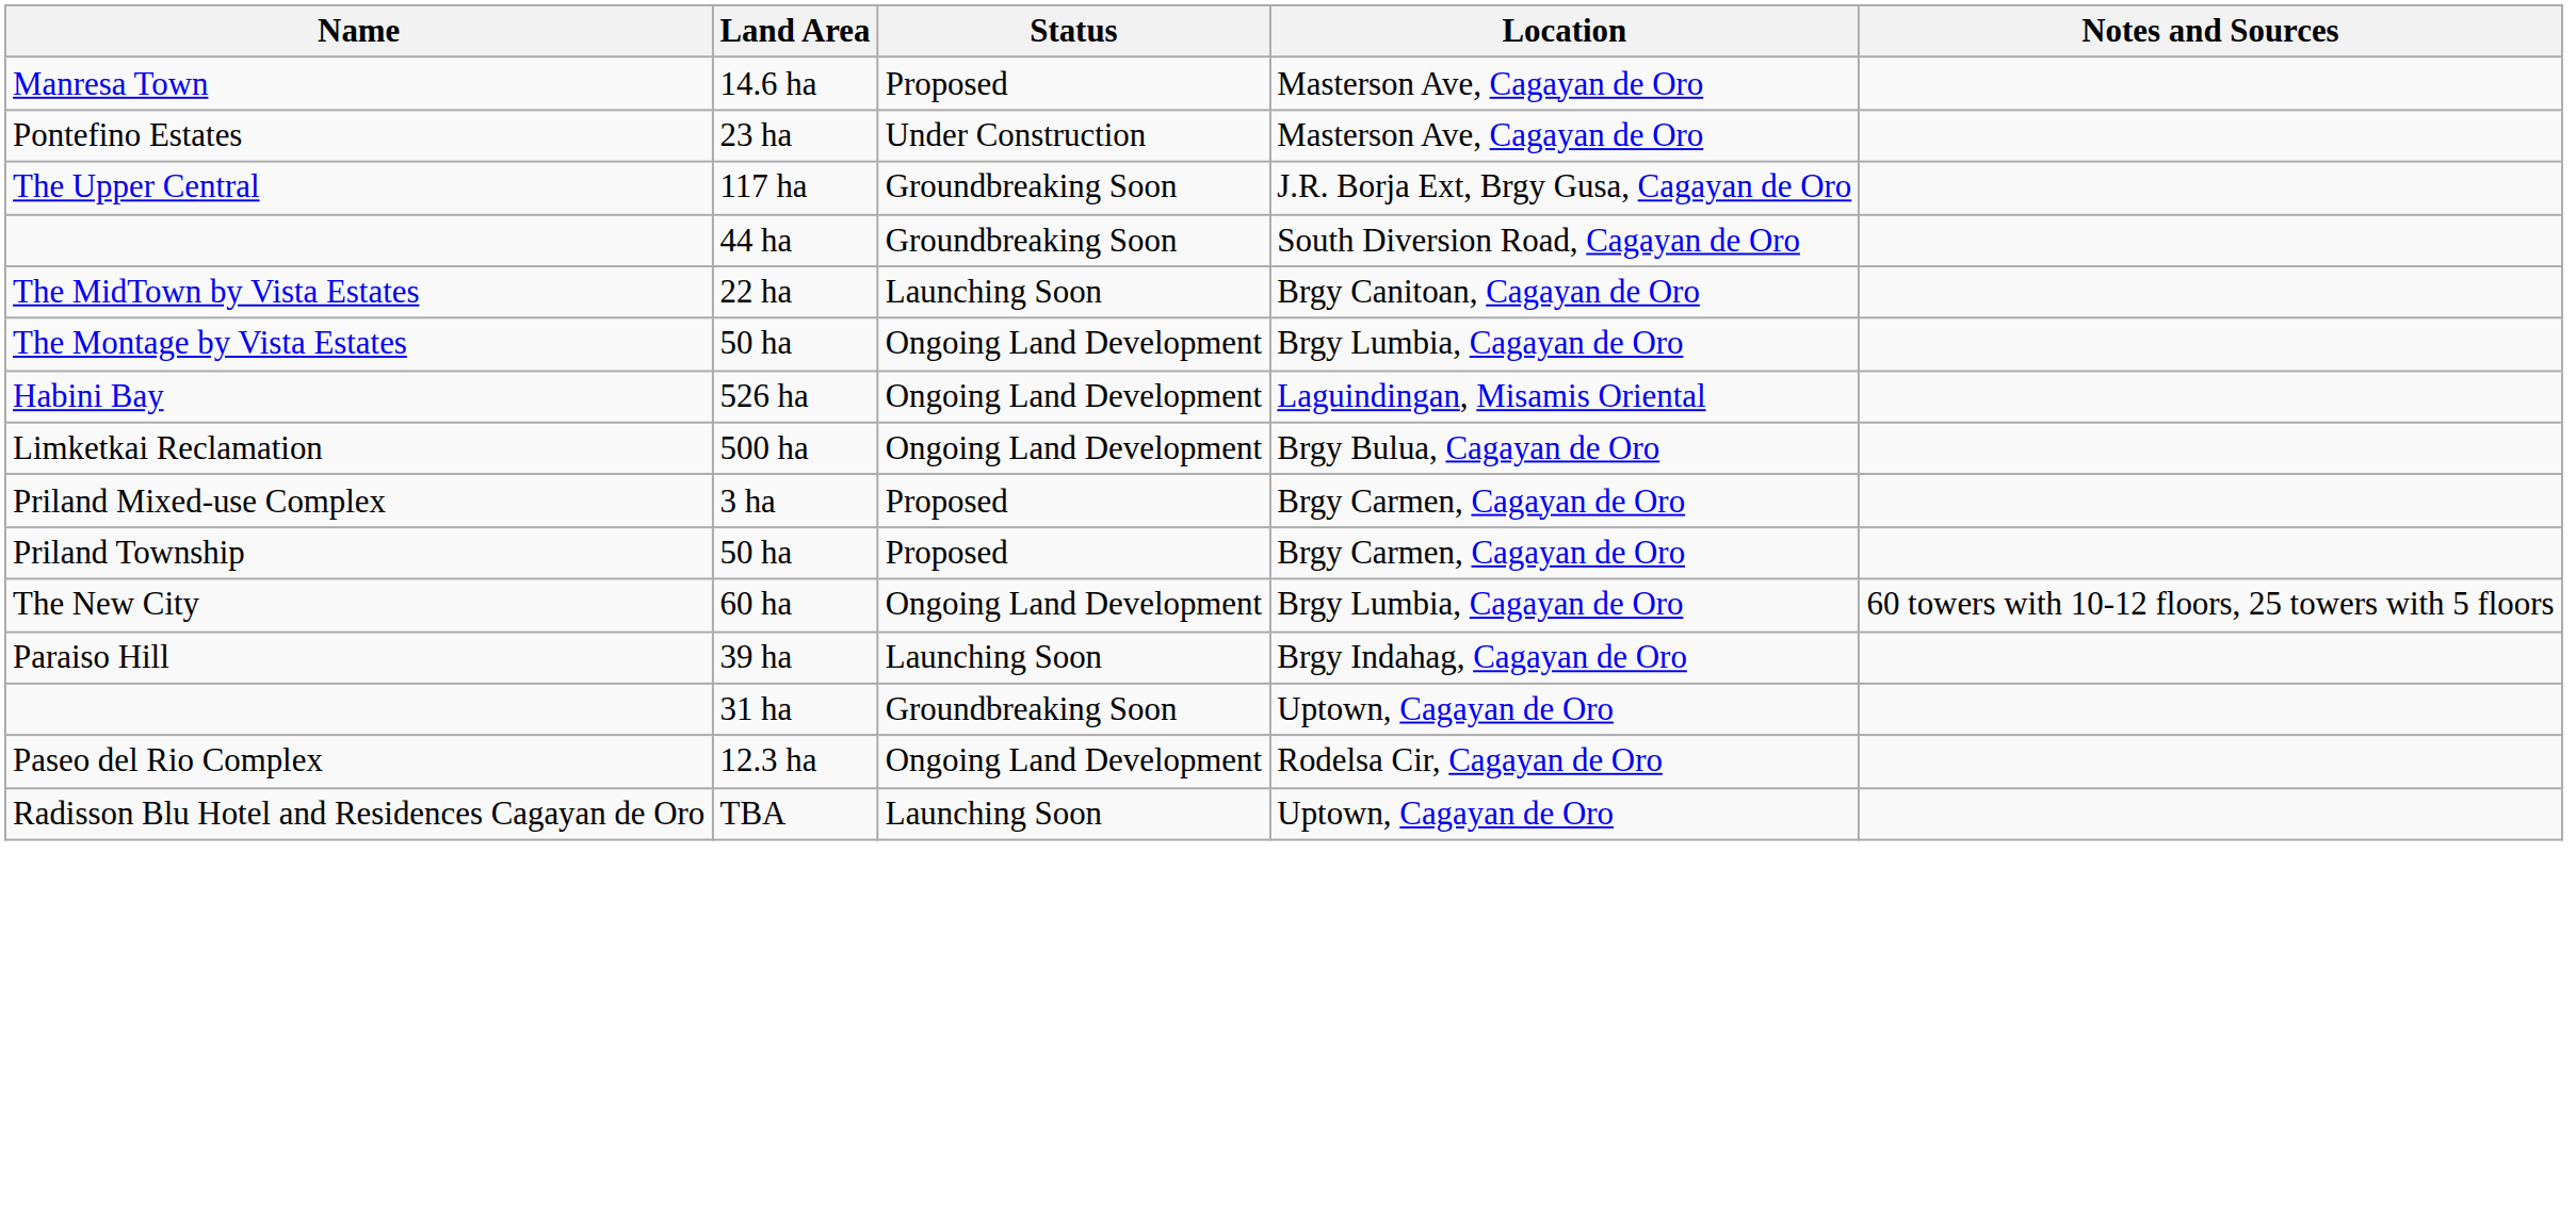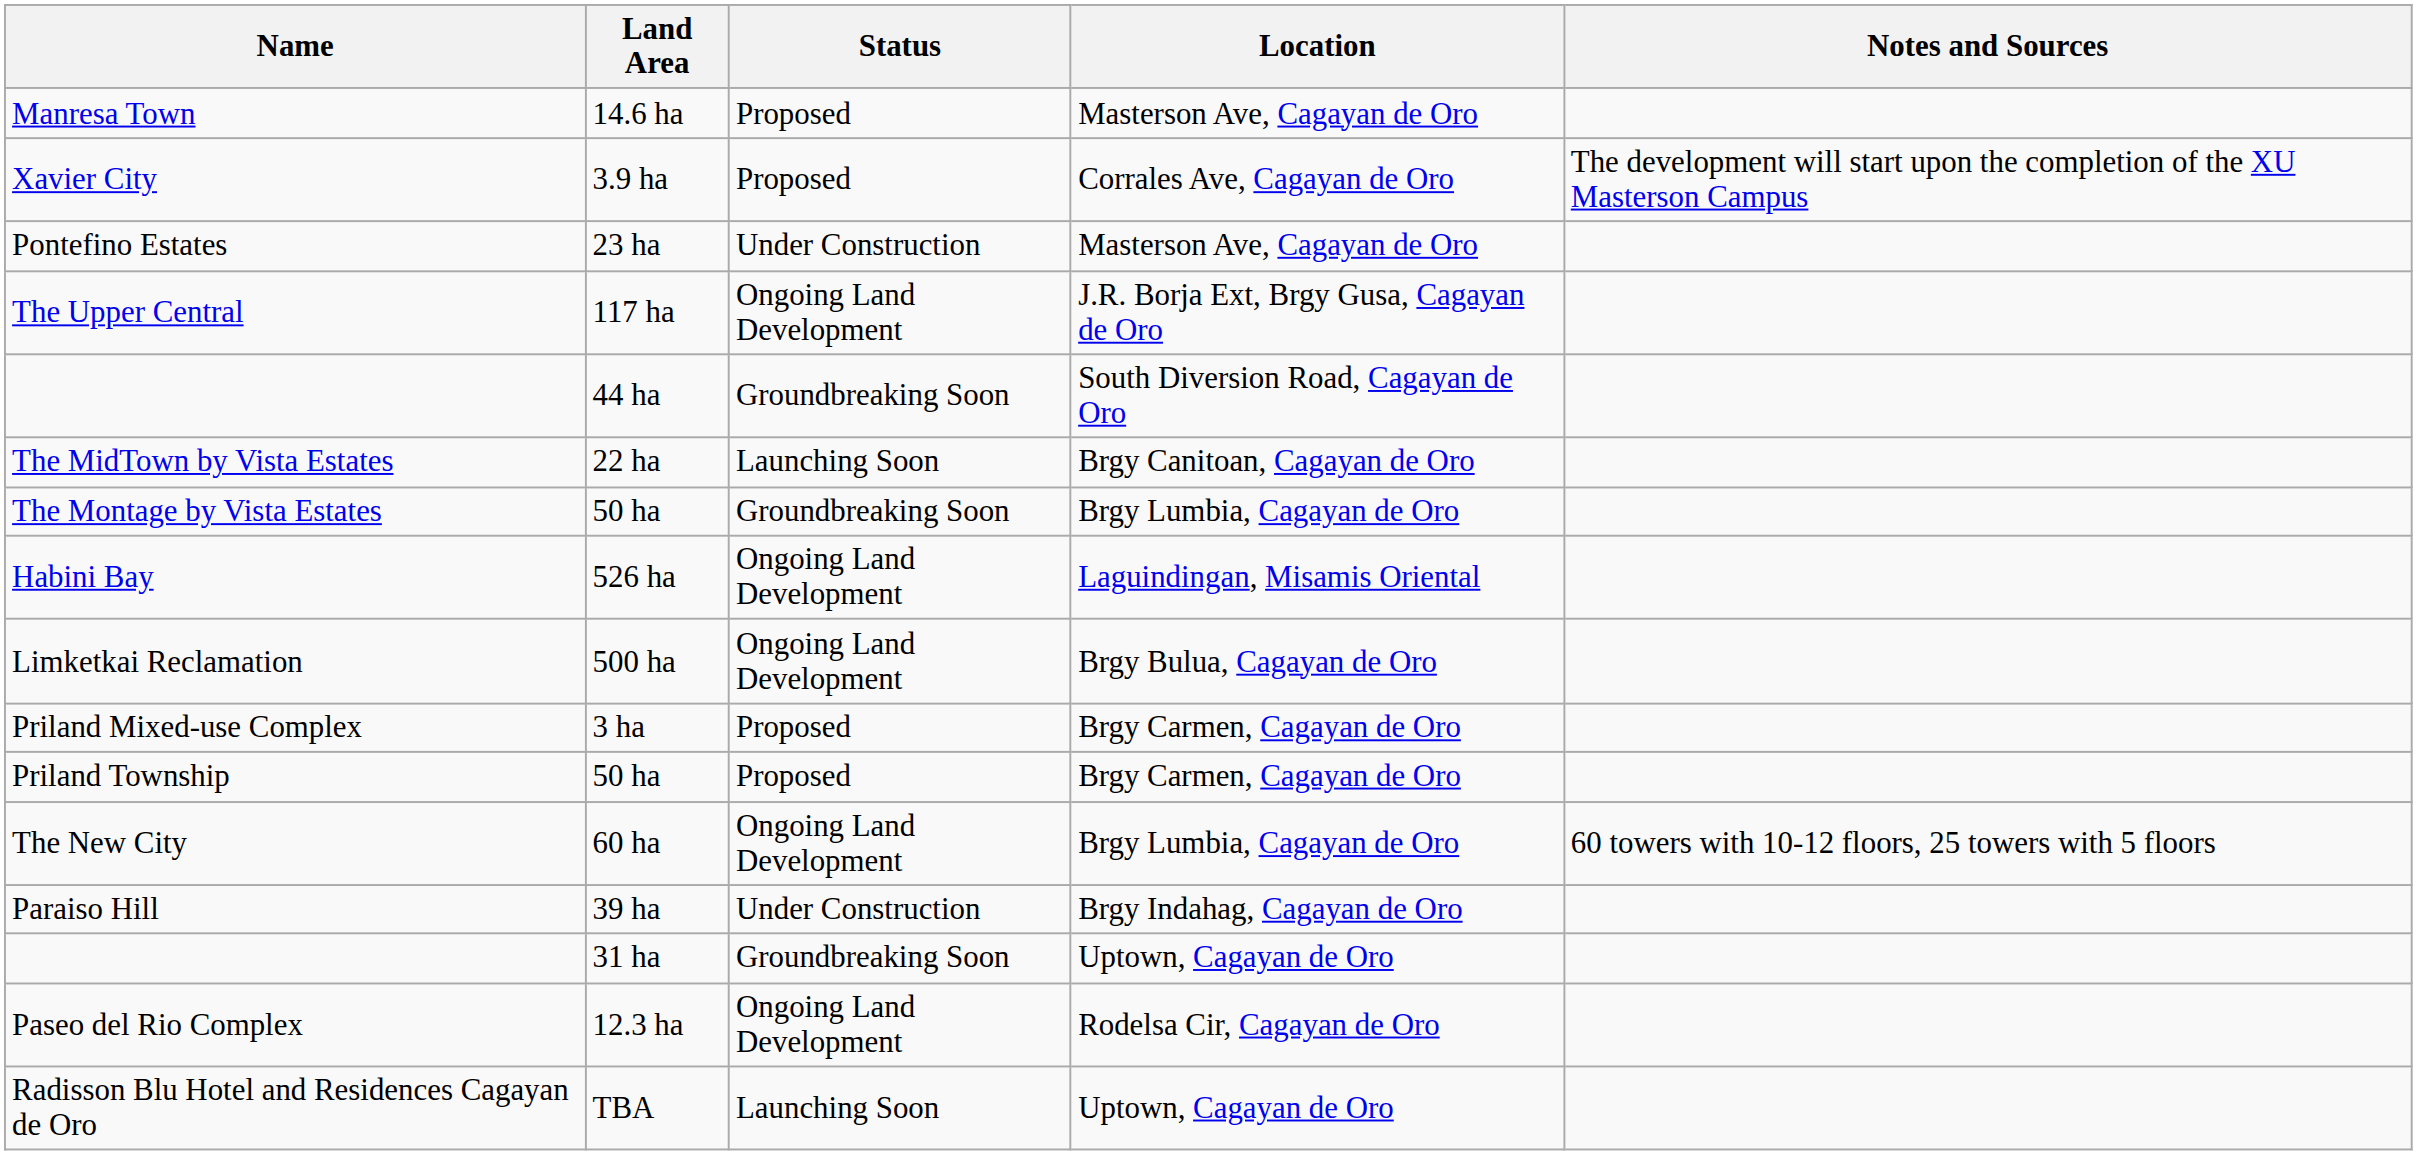+ row: Xavier City | 3.9 ha | Proposed | Corrales Ave, Cagayan de Oro | The development will start upon the completion of the XU Masterson Campus
The Upper Central | Status: Groundbreaking Soon -> Ongoing Land Development
The Montage by Vista Estates | Status: Ongoing Land Development -> Groundbreaking Soon
Paraiso Hill | Status: Launching Soon -> Under Construction
